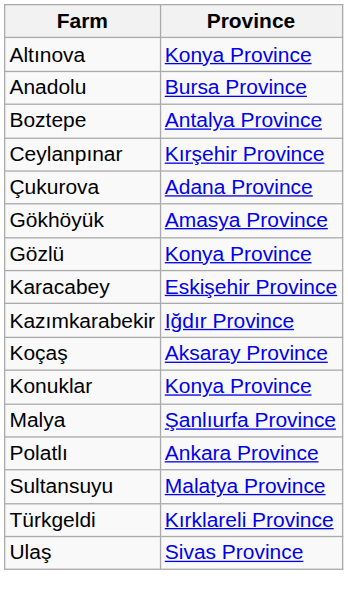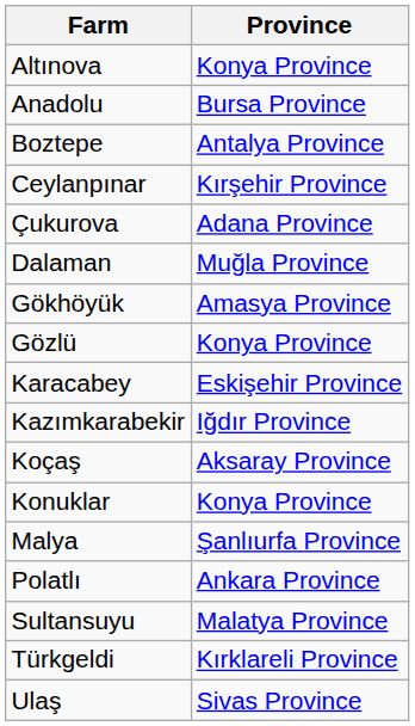+ row: Dalaman | Muğla Province
